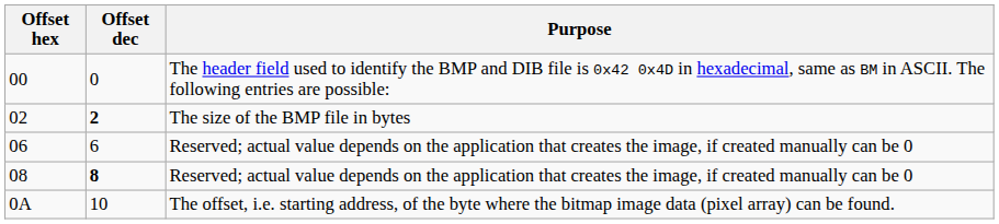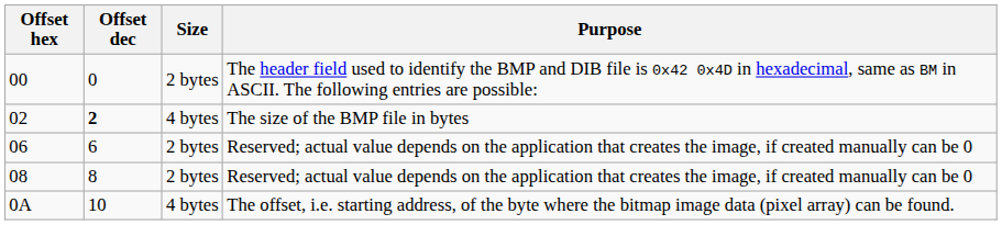+ column: Size | 2 bytes | 4 bytes | 2 bytes | 2 bytes | 4 bytes
08 | Offset dec: bold -> normal
